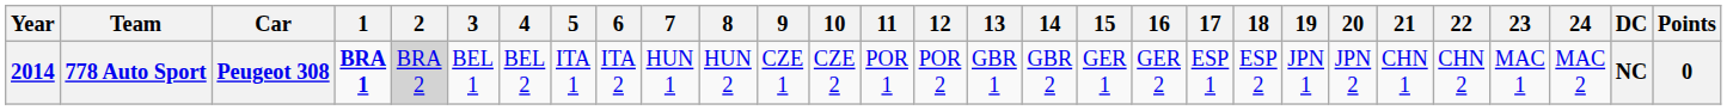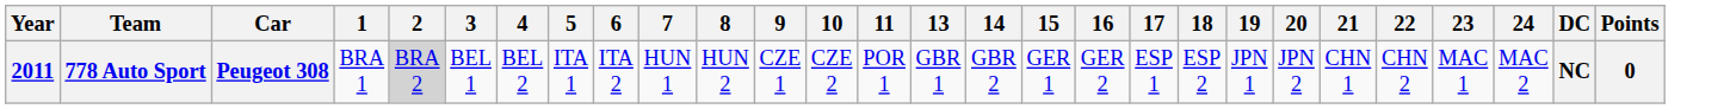- column: 12 | POR 2
778 Auto Sport | Year: 2014 -> 2011
778 Auto Sport | 1: bold -> normal
